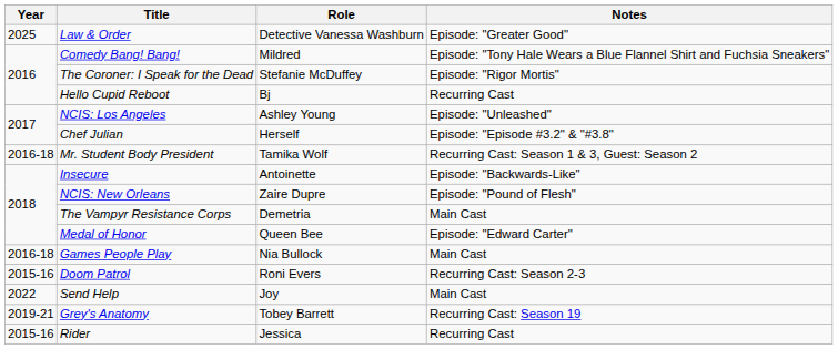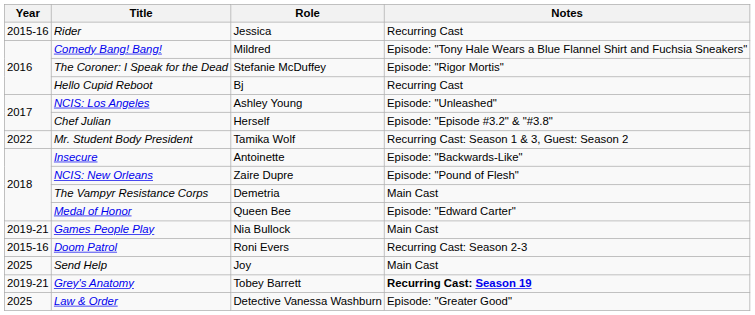rows swapped: Rider <-> Law & Order
Mr. Student Body President | Year: 2016-18 -> 2022
Games People Play | Year: 2016-18 -> 2019-21
Send Help | Year: 2022 -> 2025
Grey's Anatomy | Notes: normal -> bold
